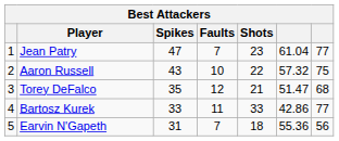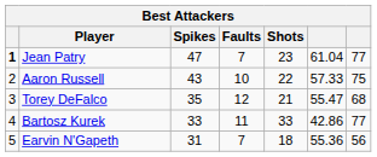Jean Patry | column 1: normal -> bold
Aaron Russell | column 6: 57.32 -> 57.33
Torey DeFalco | column 6: 51.47 -> 55.47
